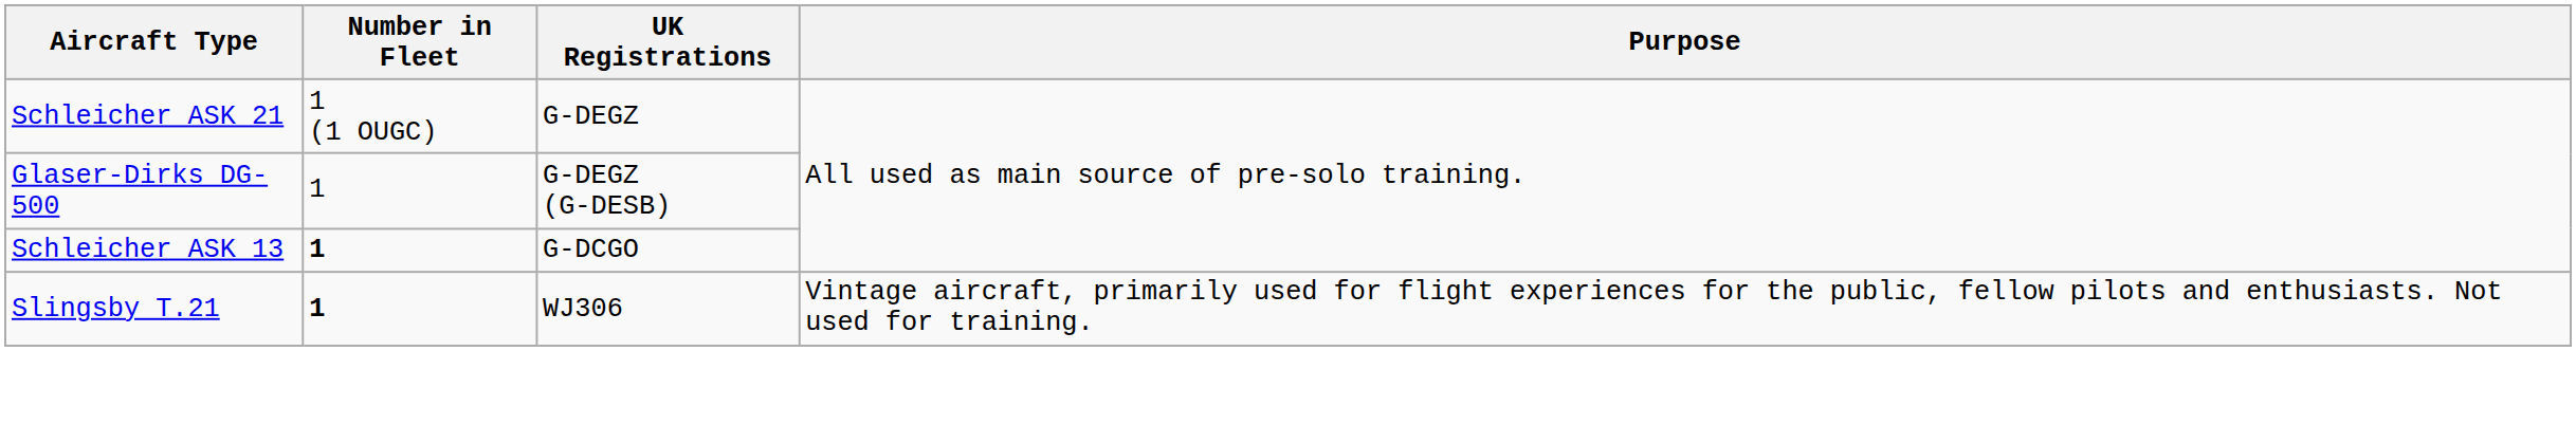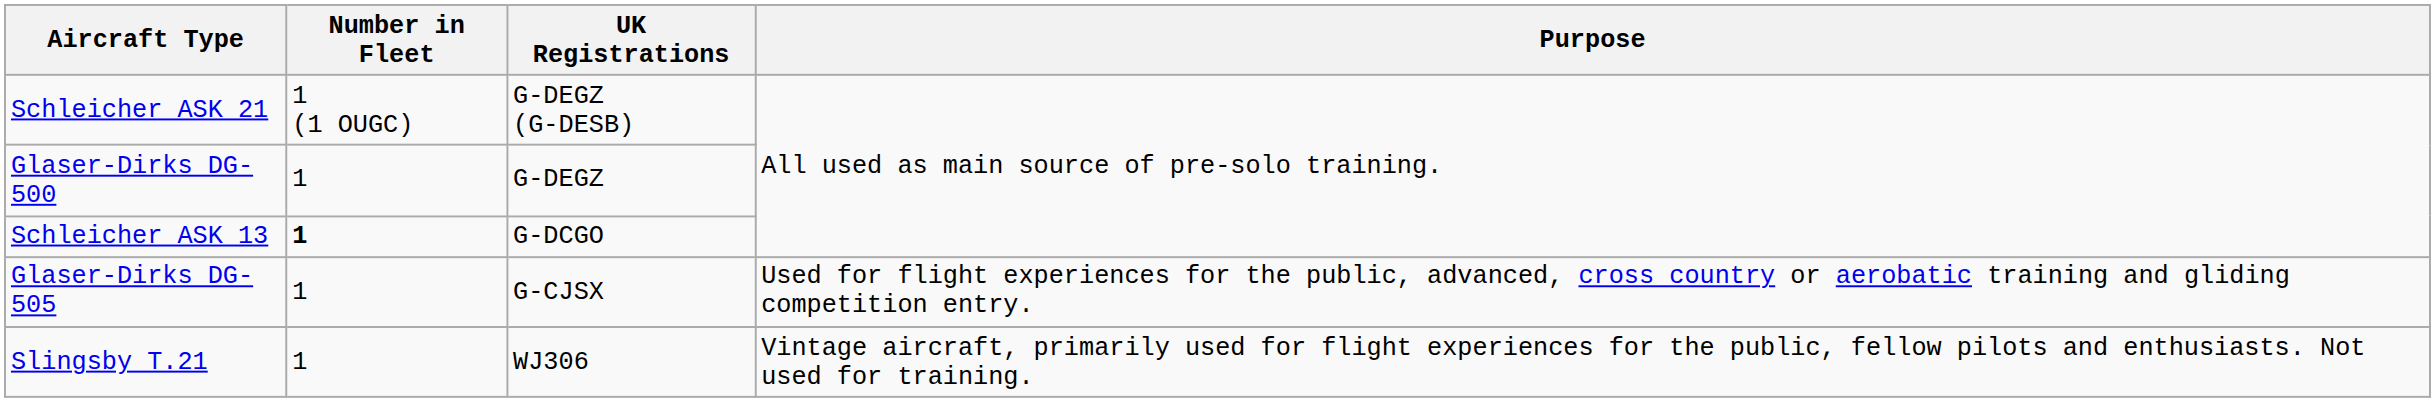Schleicher ASK 21 | UK Registrations: G-DEGZ -> G-DEGZ (G-DESB)
Glaser-Dirks DG-500 | UK Registrations: G-DEGZ (G-DESB) -> G-DEGZ
+ row: Glaser-Dirks DG-505 | 1 | G-CJSX | Used for flight experiences for the public, advanced, cross country or aerobatic training and gliding competition entry.
Slingsby T.21 | Number in Fleet: bold -> normal
